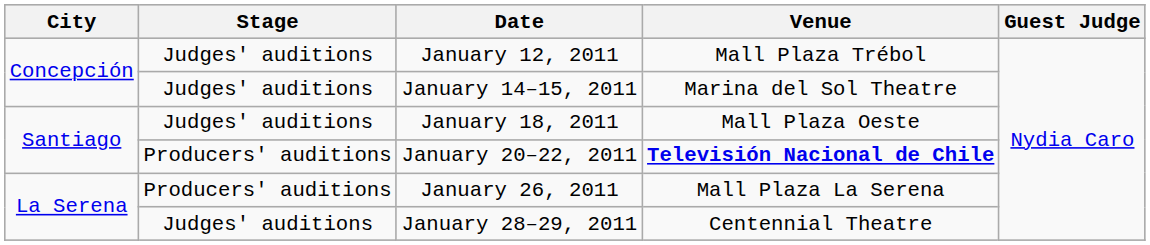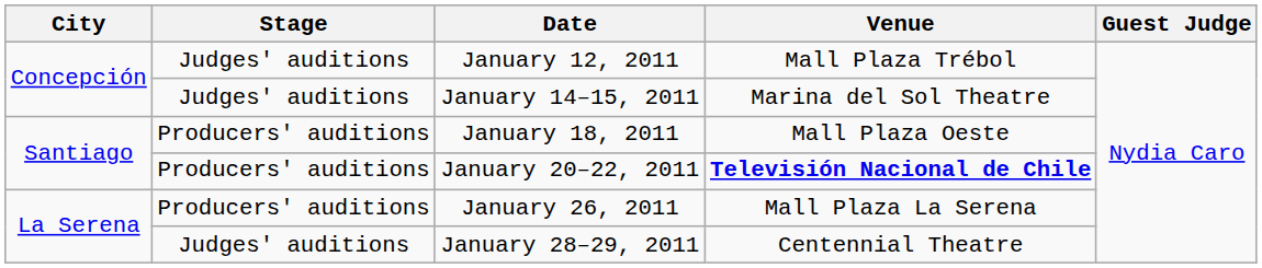January 18, 2011 | Stage: Judges' auditions -> Producers' auditions
